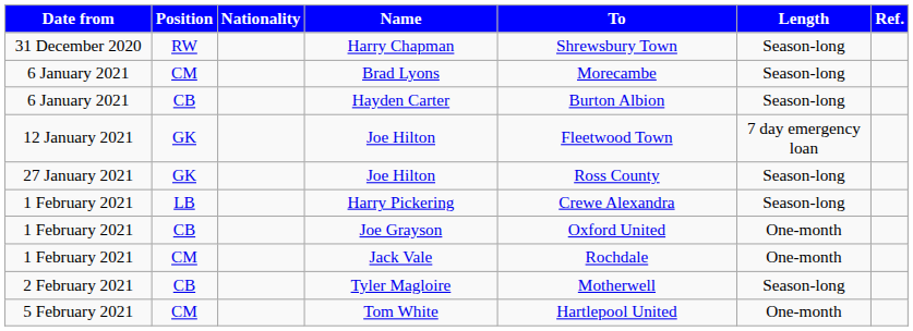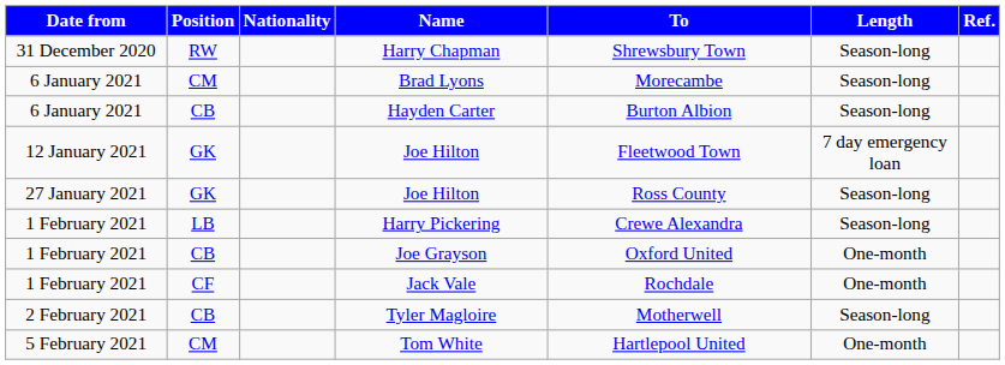Jack Vale | Position: CM -> CF
